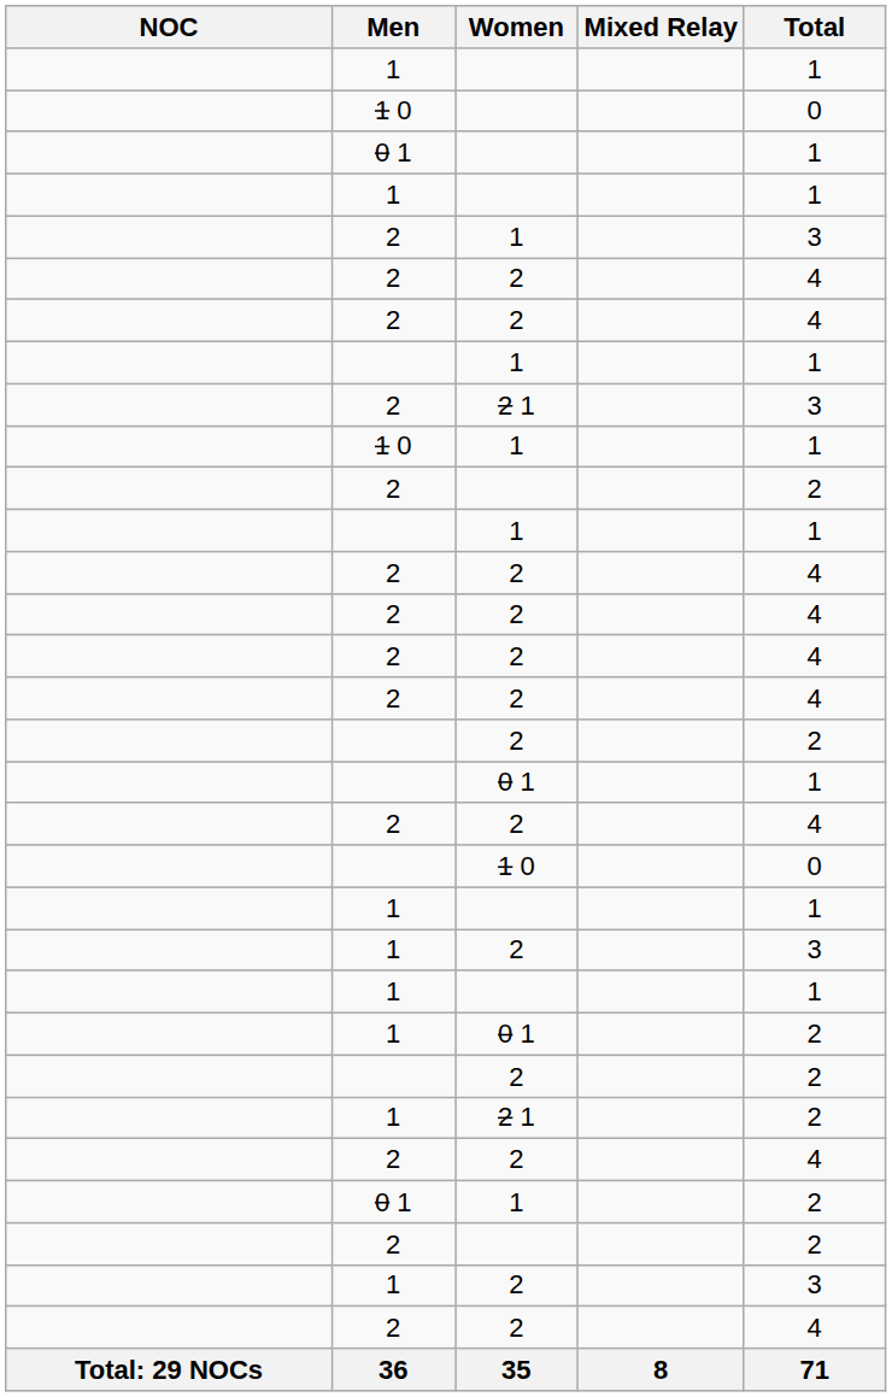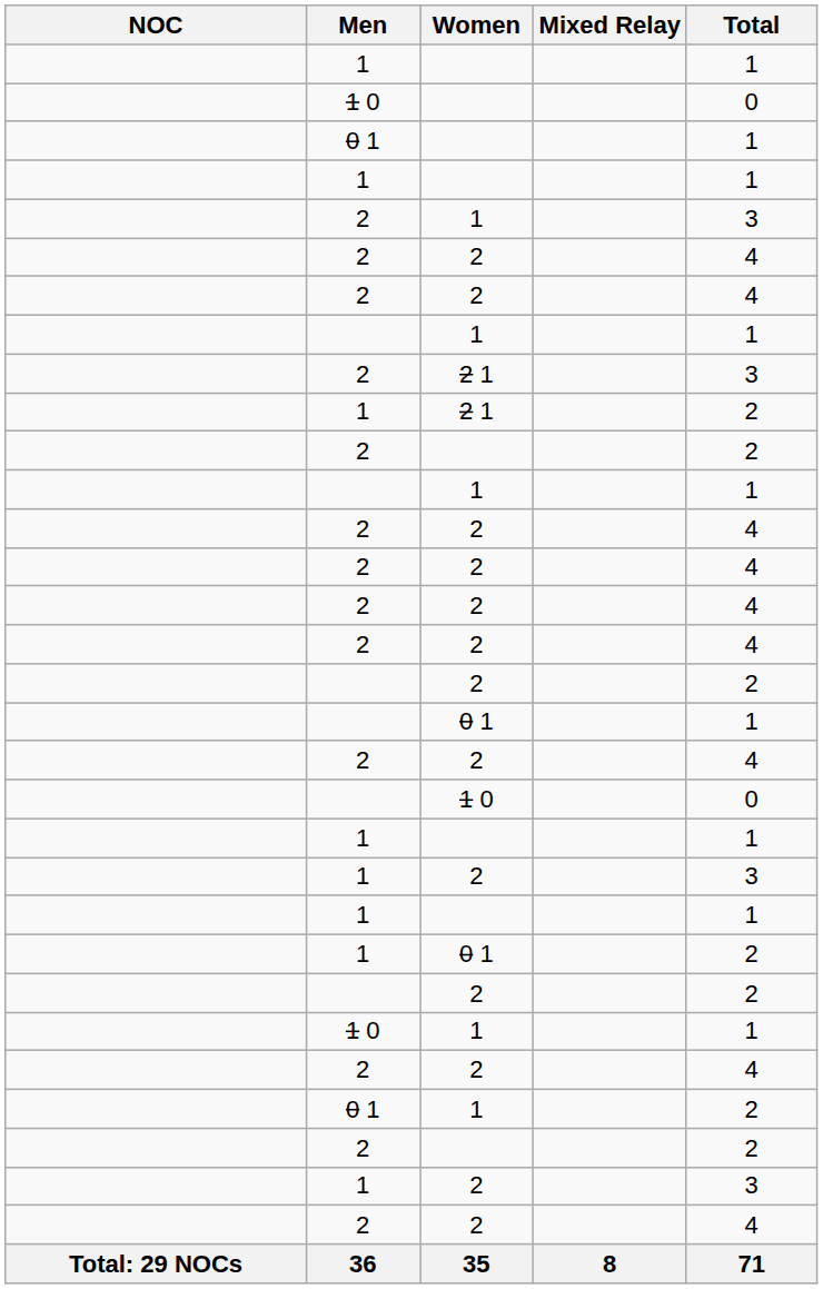rows swapped: 1 / 2 1 <-> 1 0 / 1
